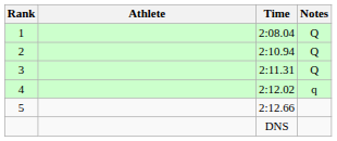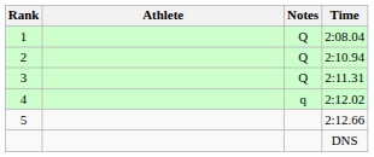columns swapped: Time <-> Notes
